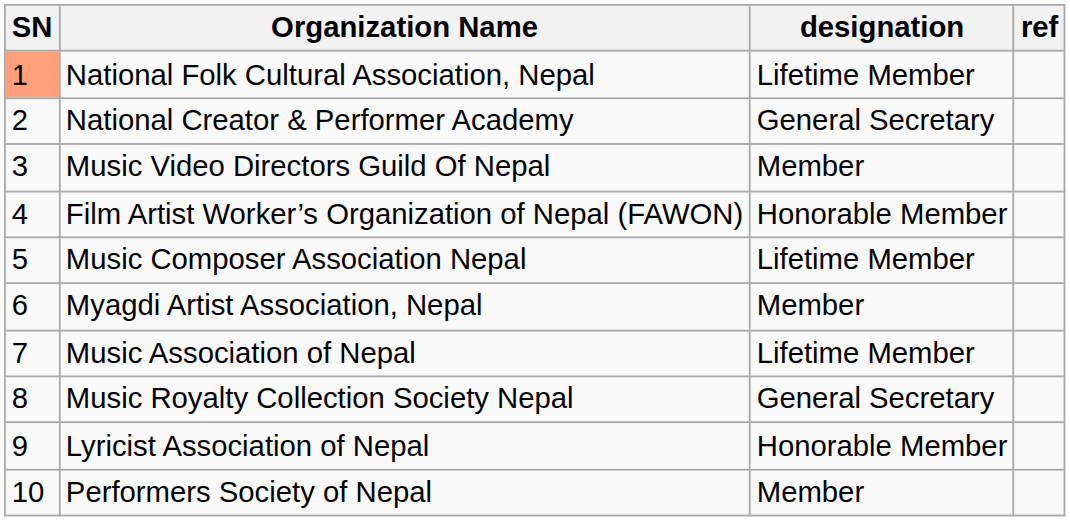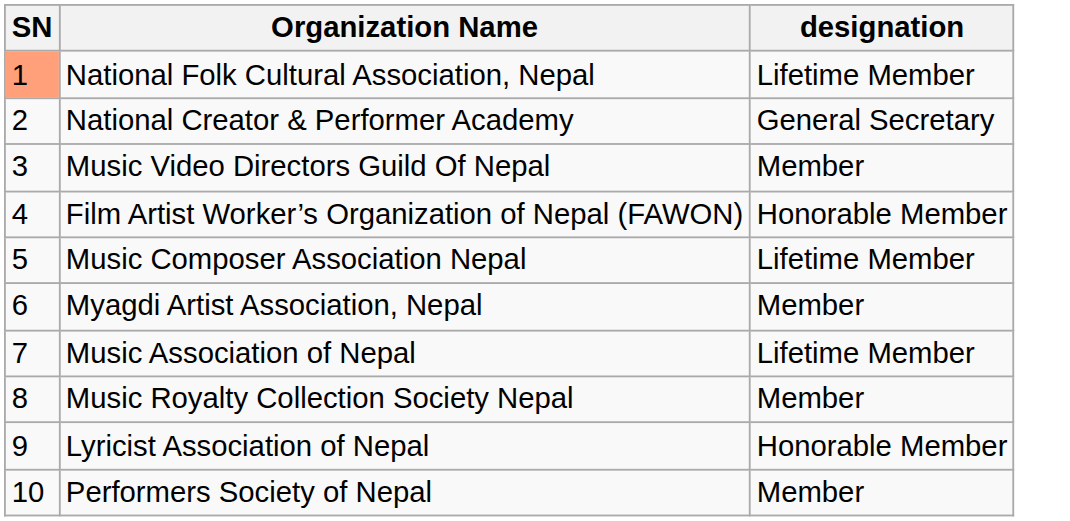- column: ref
Music Royalty Collection Society Nepal | designation: General Secretary -> Member
